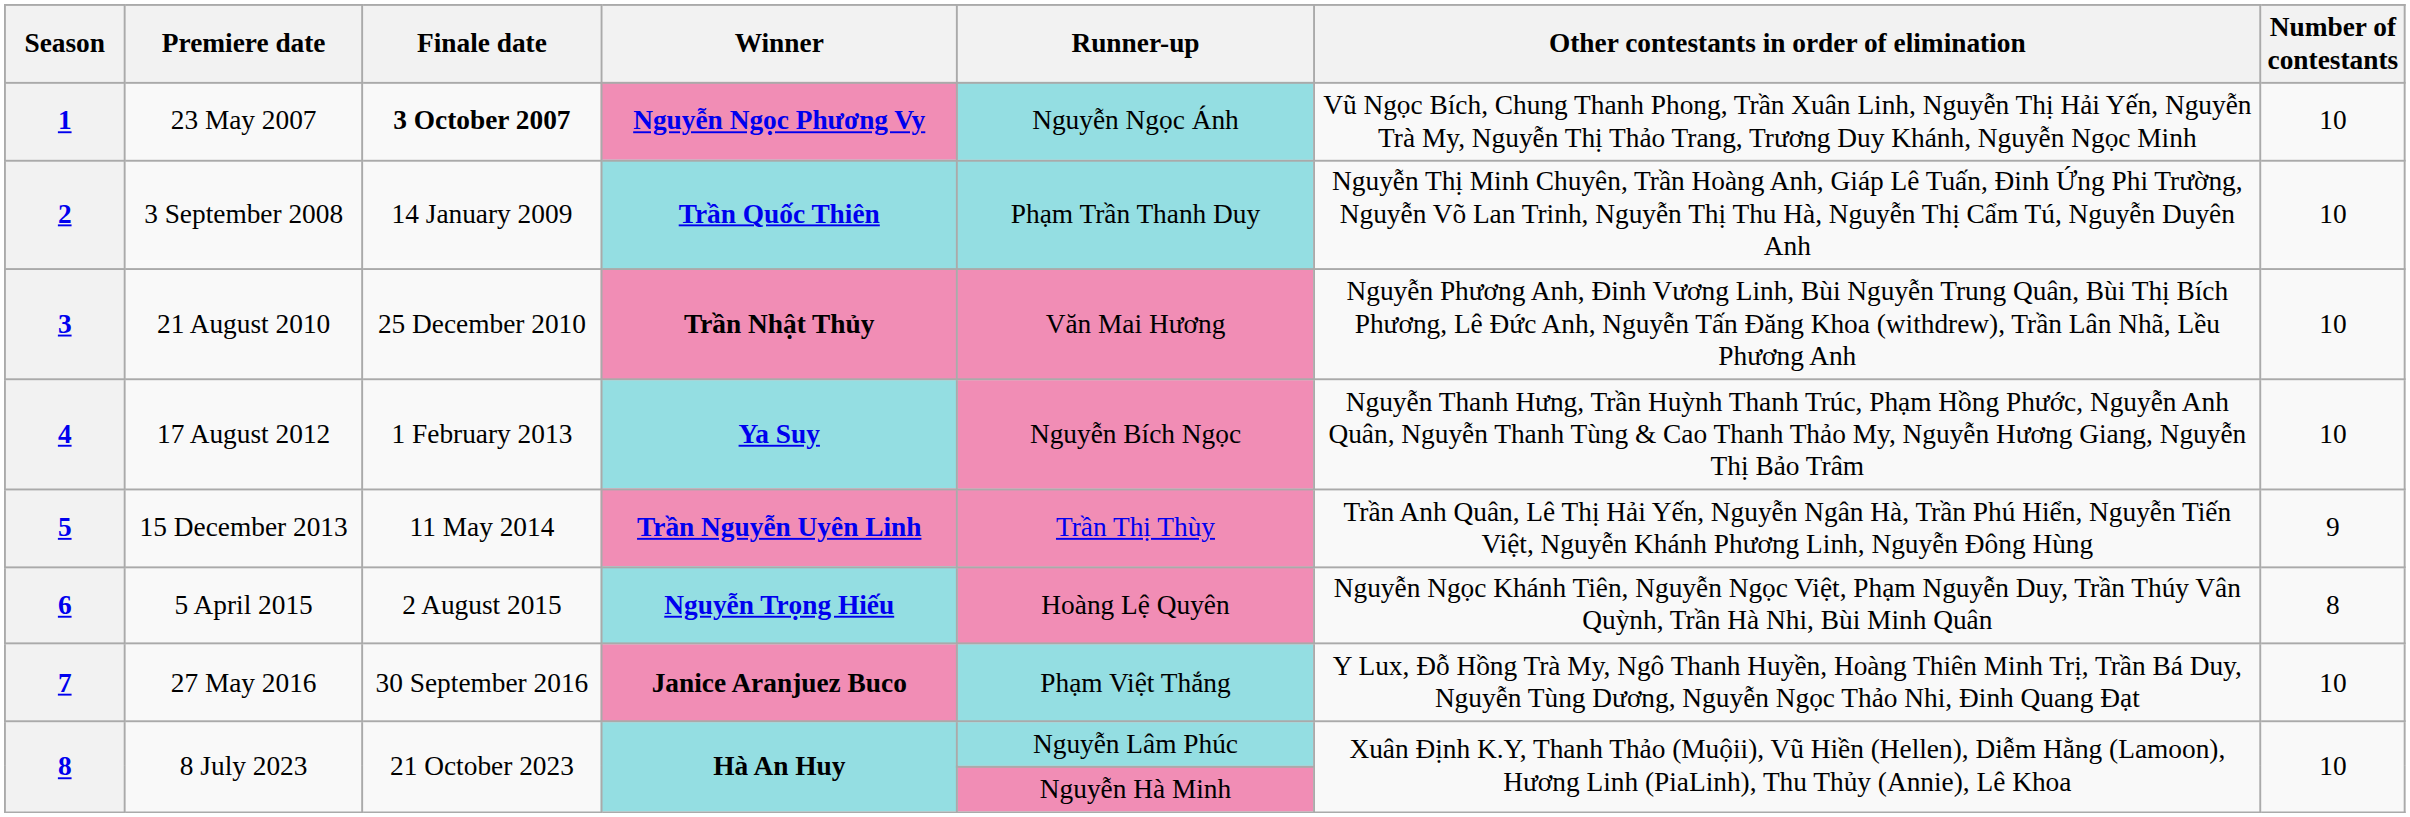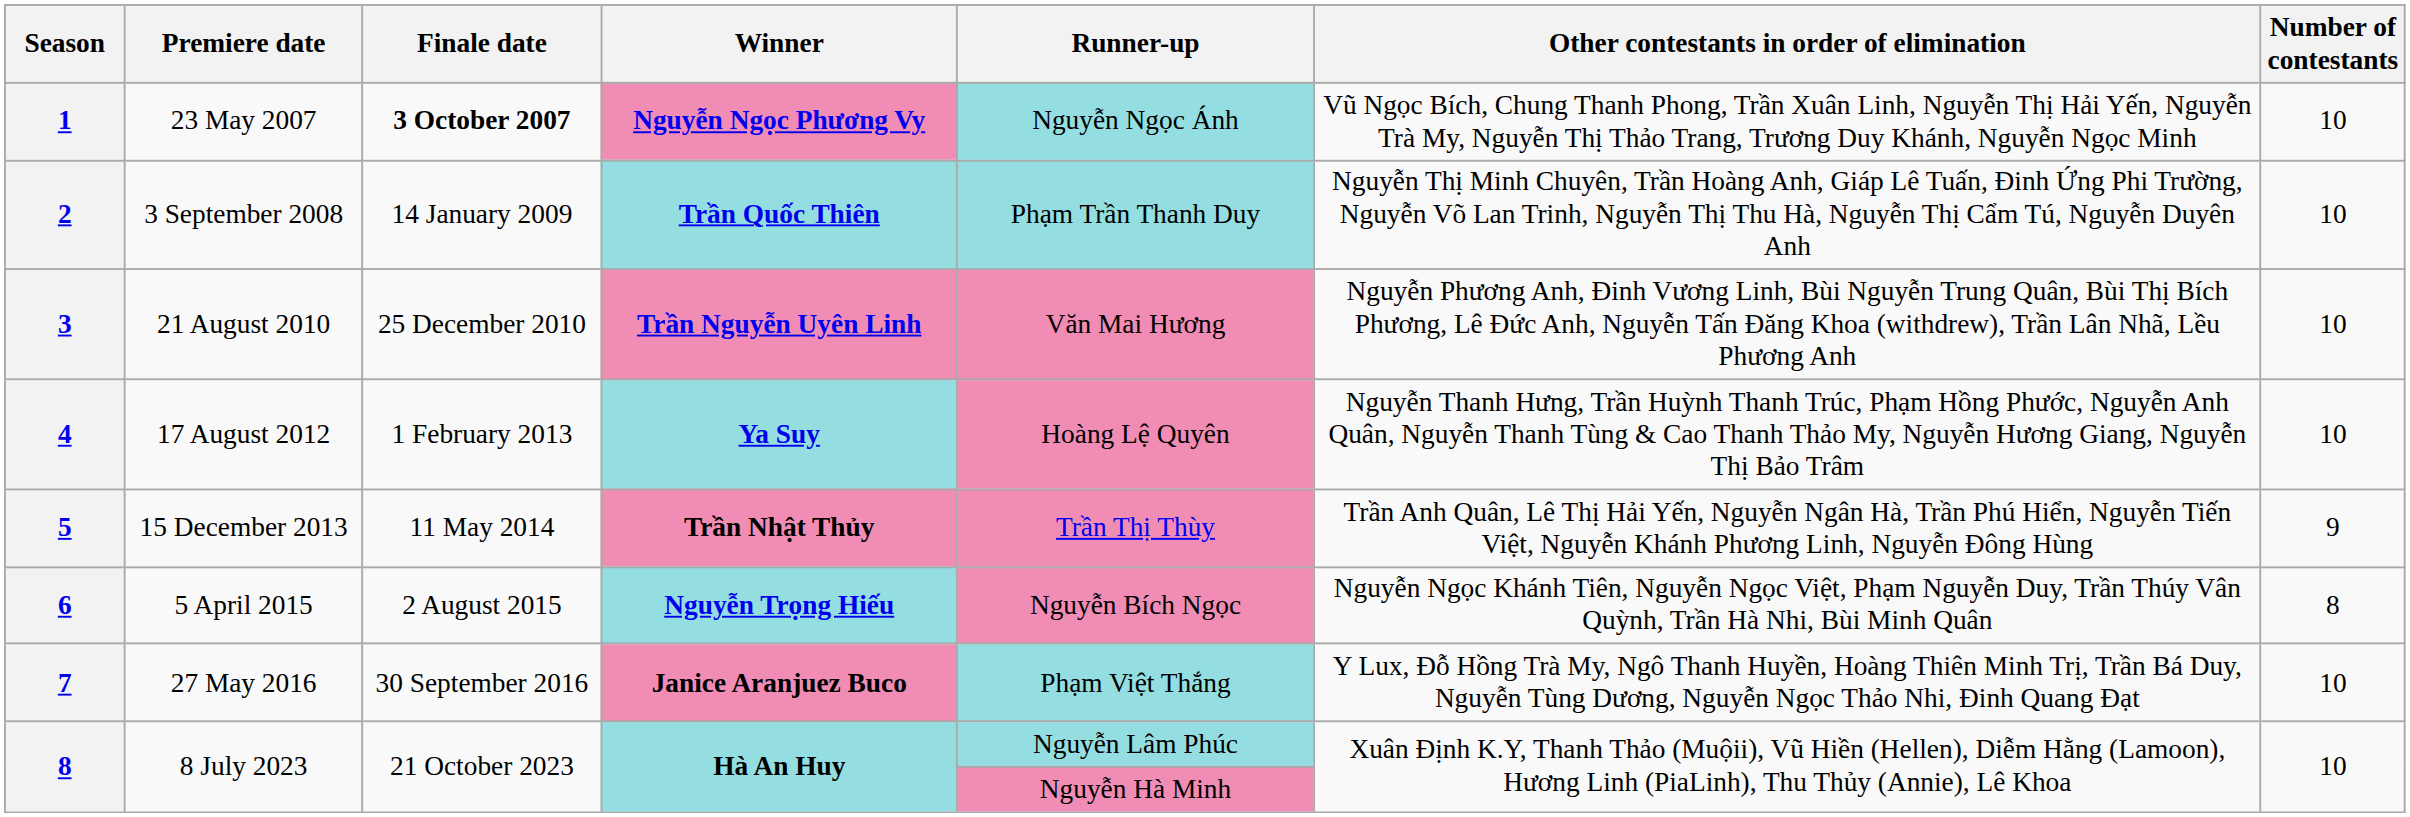3 | Winner: Trần Nhật Thủy -> Trần Nguyễn Uyên Linh
4 | Runner-up: Nguyễn Bích Ngọc -> Hoàng Lệ Quyên
5 | Winner: Trần Nguyễn Uyên Linh -> Trần Nhật Thủy
6 | Runner-up: Hoàng Lệ Quyên -> Nguyễn Bích Ngọc
